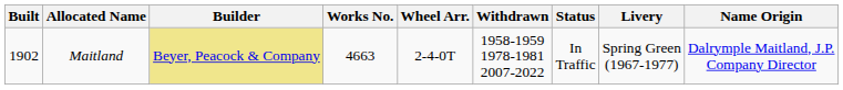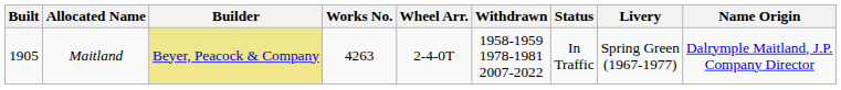Maitland | Built: 1902 -> 1905
Maitland | Works No.: 4663 -> 4263
